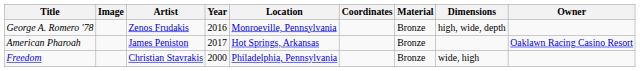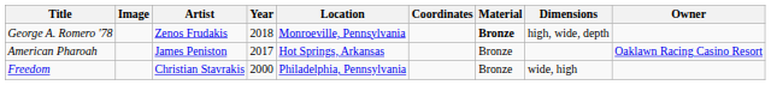George A. Romero '78 | Year: 2016 -> 2018
George A. Romero '78 | Material: normal -> bold
